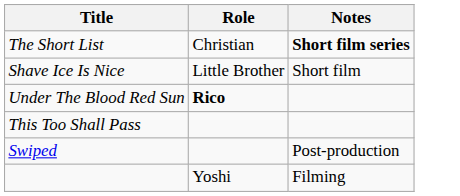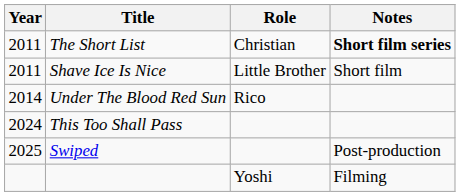+ column: Year | 2011 | 2011 | 2014 | 2024 | 2025
Under The Blood Red Sun | Role: bold -> normal
